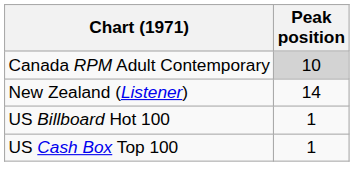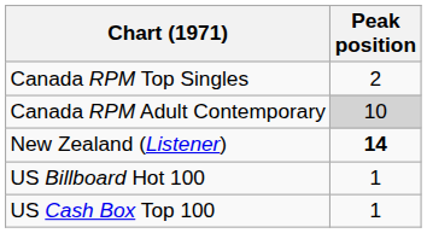+ row: Canada RPM Top Singles | 2
New Zealand (Listener) | Peak position: normal -> bold
